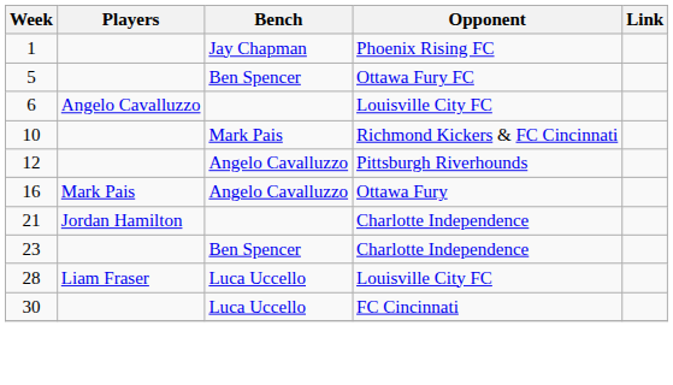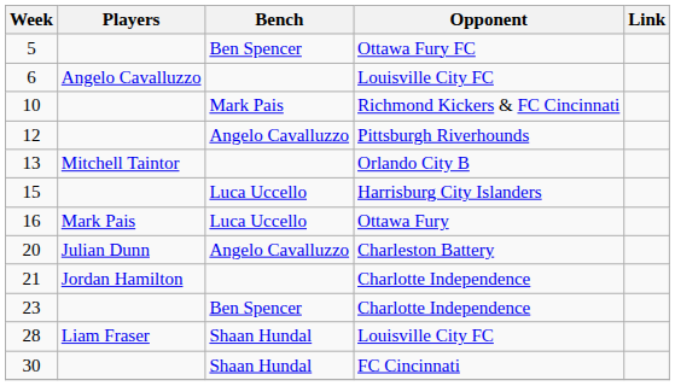- row: 1 | Jay Chapman | Phoenix Rising FC
+ row: 13 | Mitchell Taintor | Orlando City B
+ row: 15 | Luca Uccello | Harrisburg City Islanders
16 | Bench: Angelo Cavalluzzo -> Luca Uccello
+ row: 20 | Julian Dunn | Angelo Cavalluzzo | Charleston Battery
28 | Bench: Luca Uccello -> Shaan Hundal
30 | Bench: Luca Uccello -> Shaan Hundal
